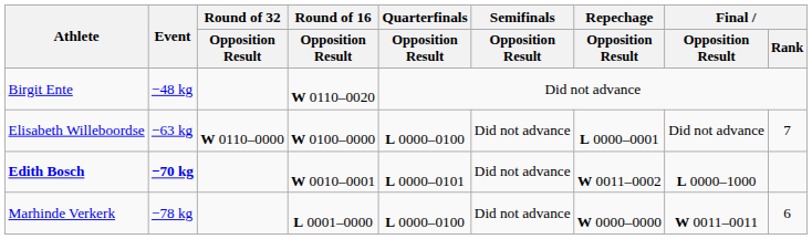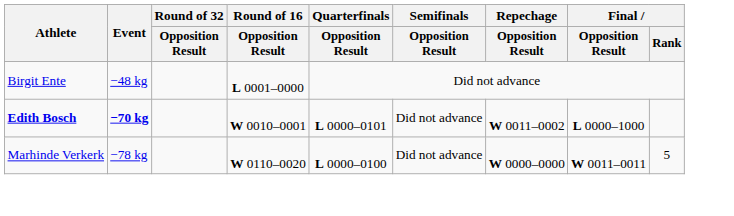Birgit Ente | Round of 16 / Opposition Result: W 0110–0020 -> L 0001–0000
- row: Elisabeth Willeboordse | −63 kg | W 0110–0000 | W 0100–0000 | L 0000–0100 | Did not advance | L 0000–0001 | Did not advance | 7
Marhinde Verkerk | Round of 16 / Opposition Result: L 0001–0000 -> W 0110–0020
Marhinde Verkerk | Final / Rank: 6 -> 5
